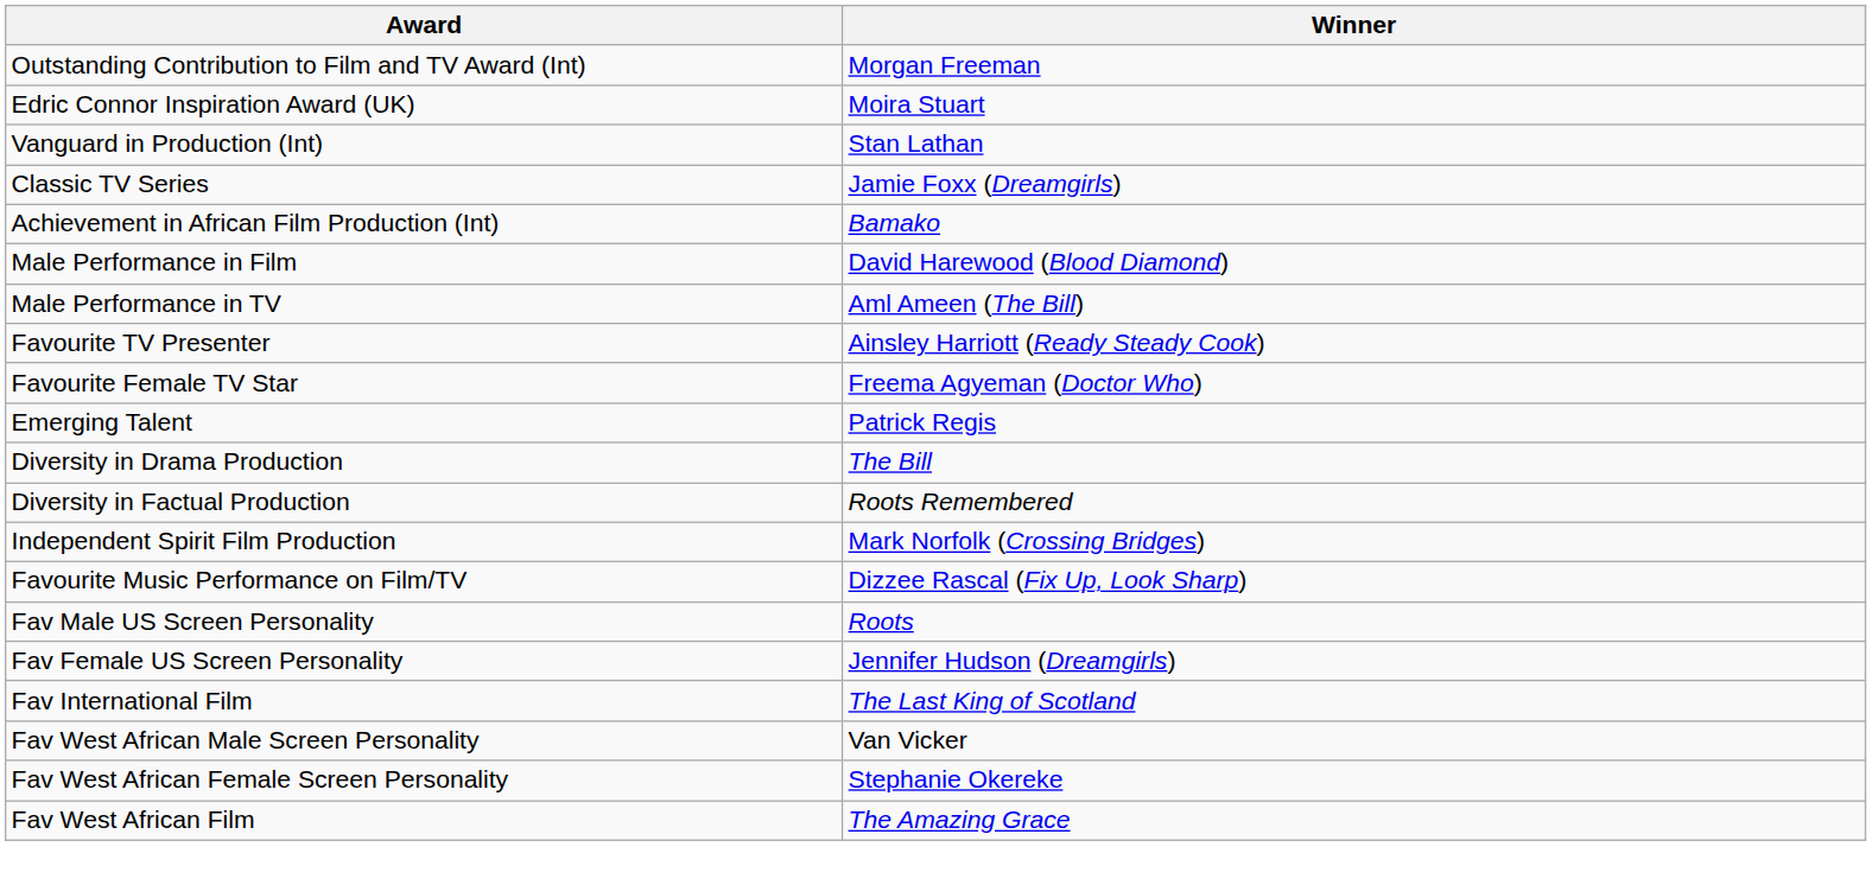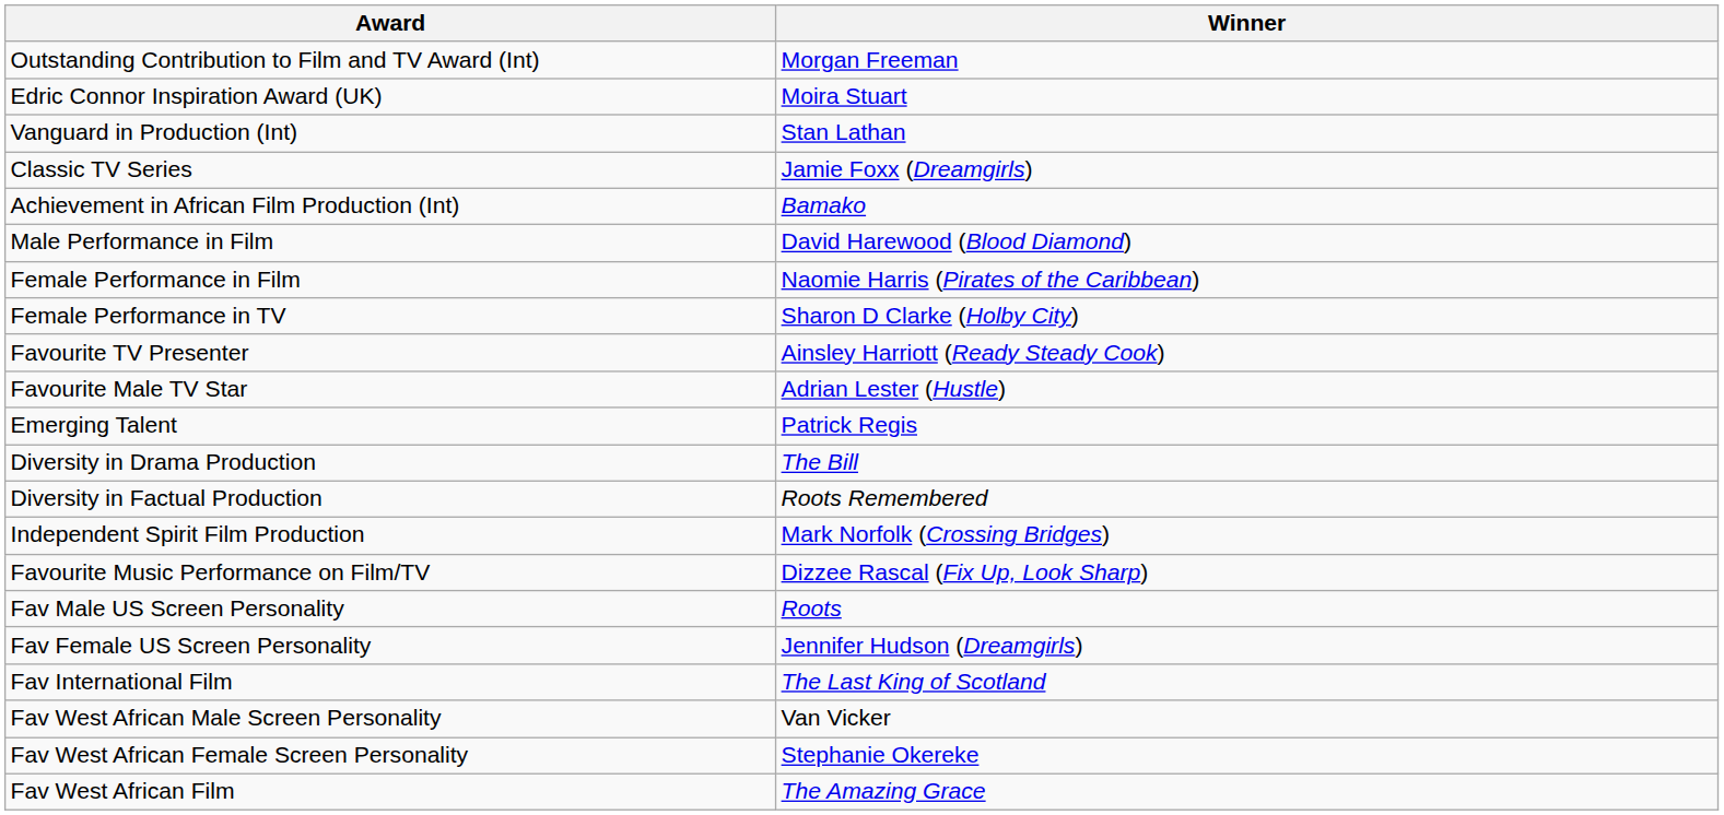+ row: Female Performance in Film | Naomie Harris (Pirates of the Caribbean)
- row: Male Performance in TV | Aml Ameen (The Bill)
+ row: Female Performance in TV | Sharon D Clarke (Holby City)
+ row: Favourite Male TV Star | Adrian Lester (Hustle)
- row: Favourite Female TV Star | Freema Agyeman (Doctor Who)
